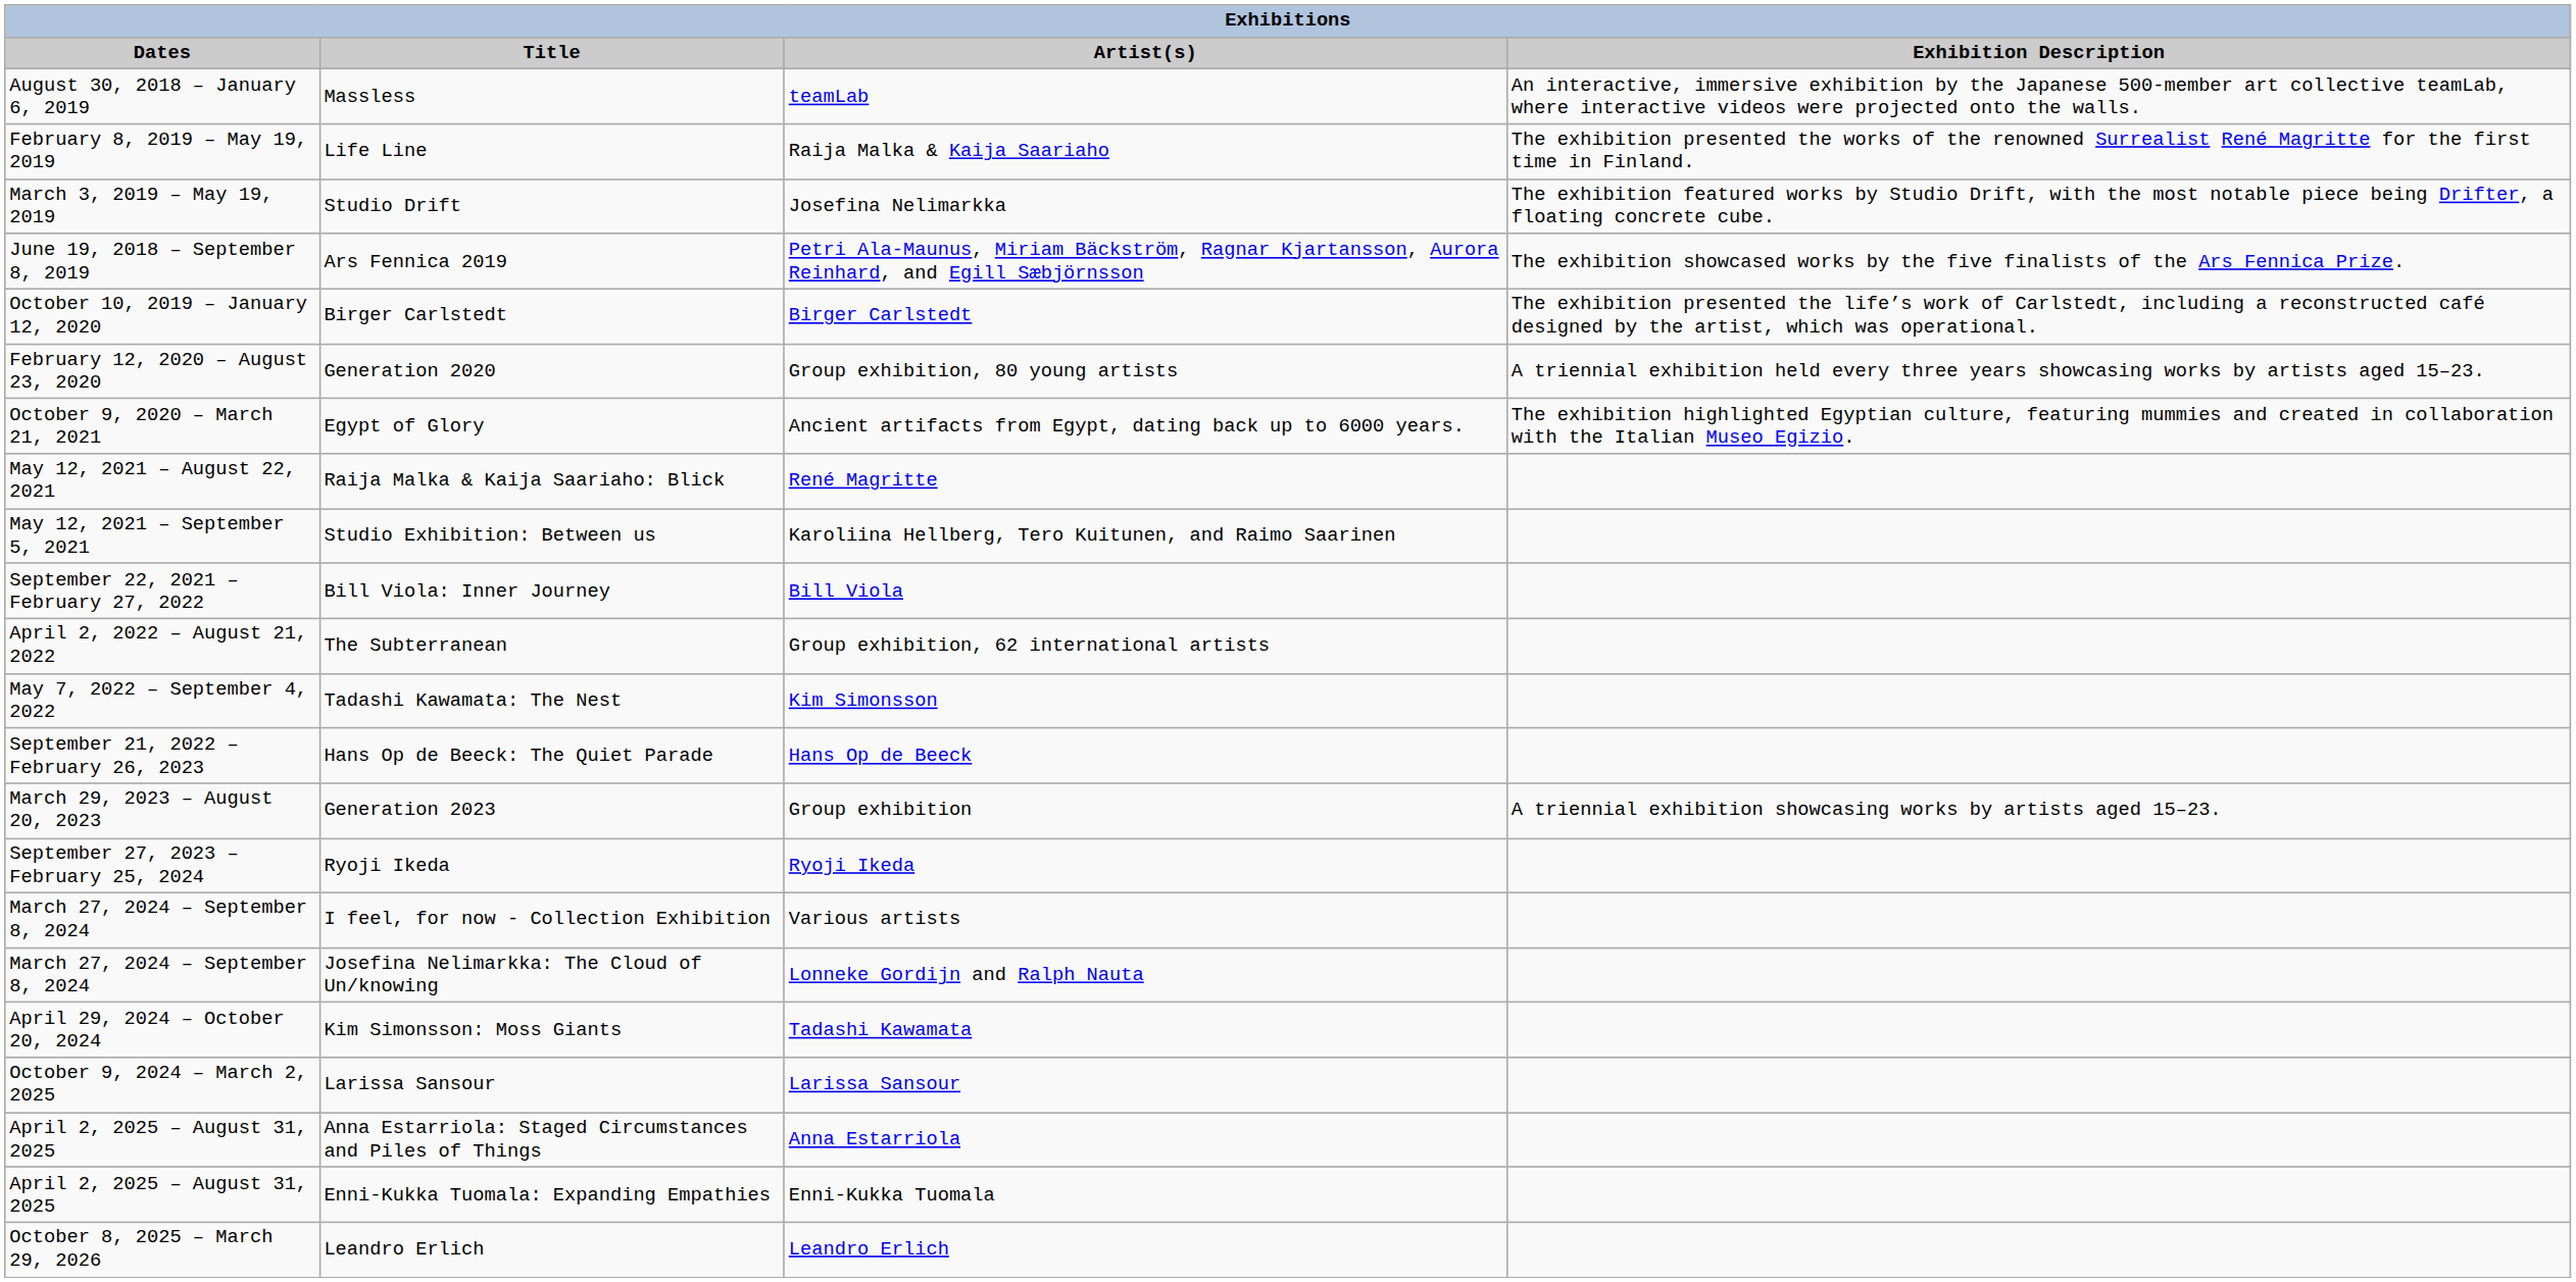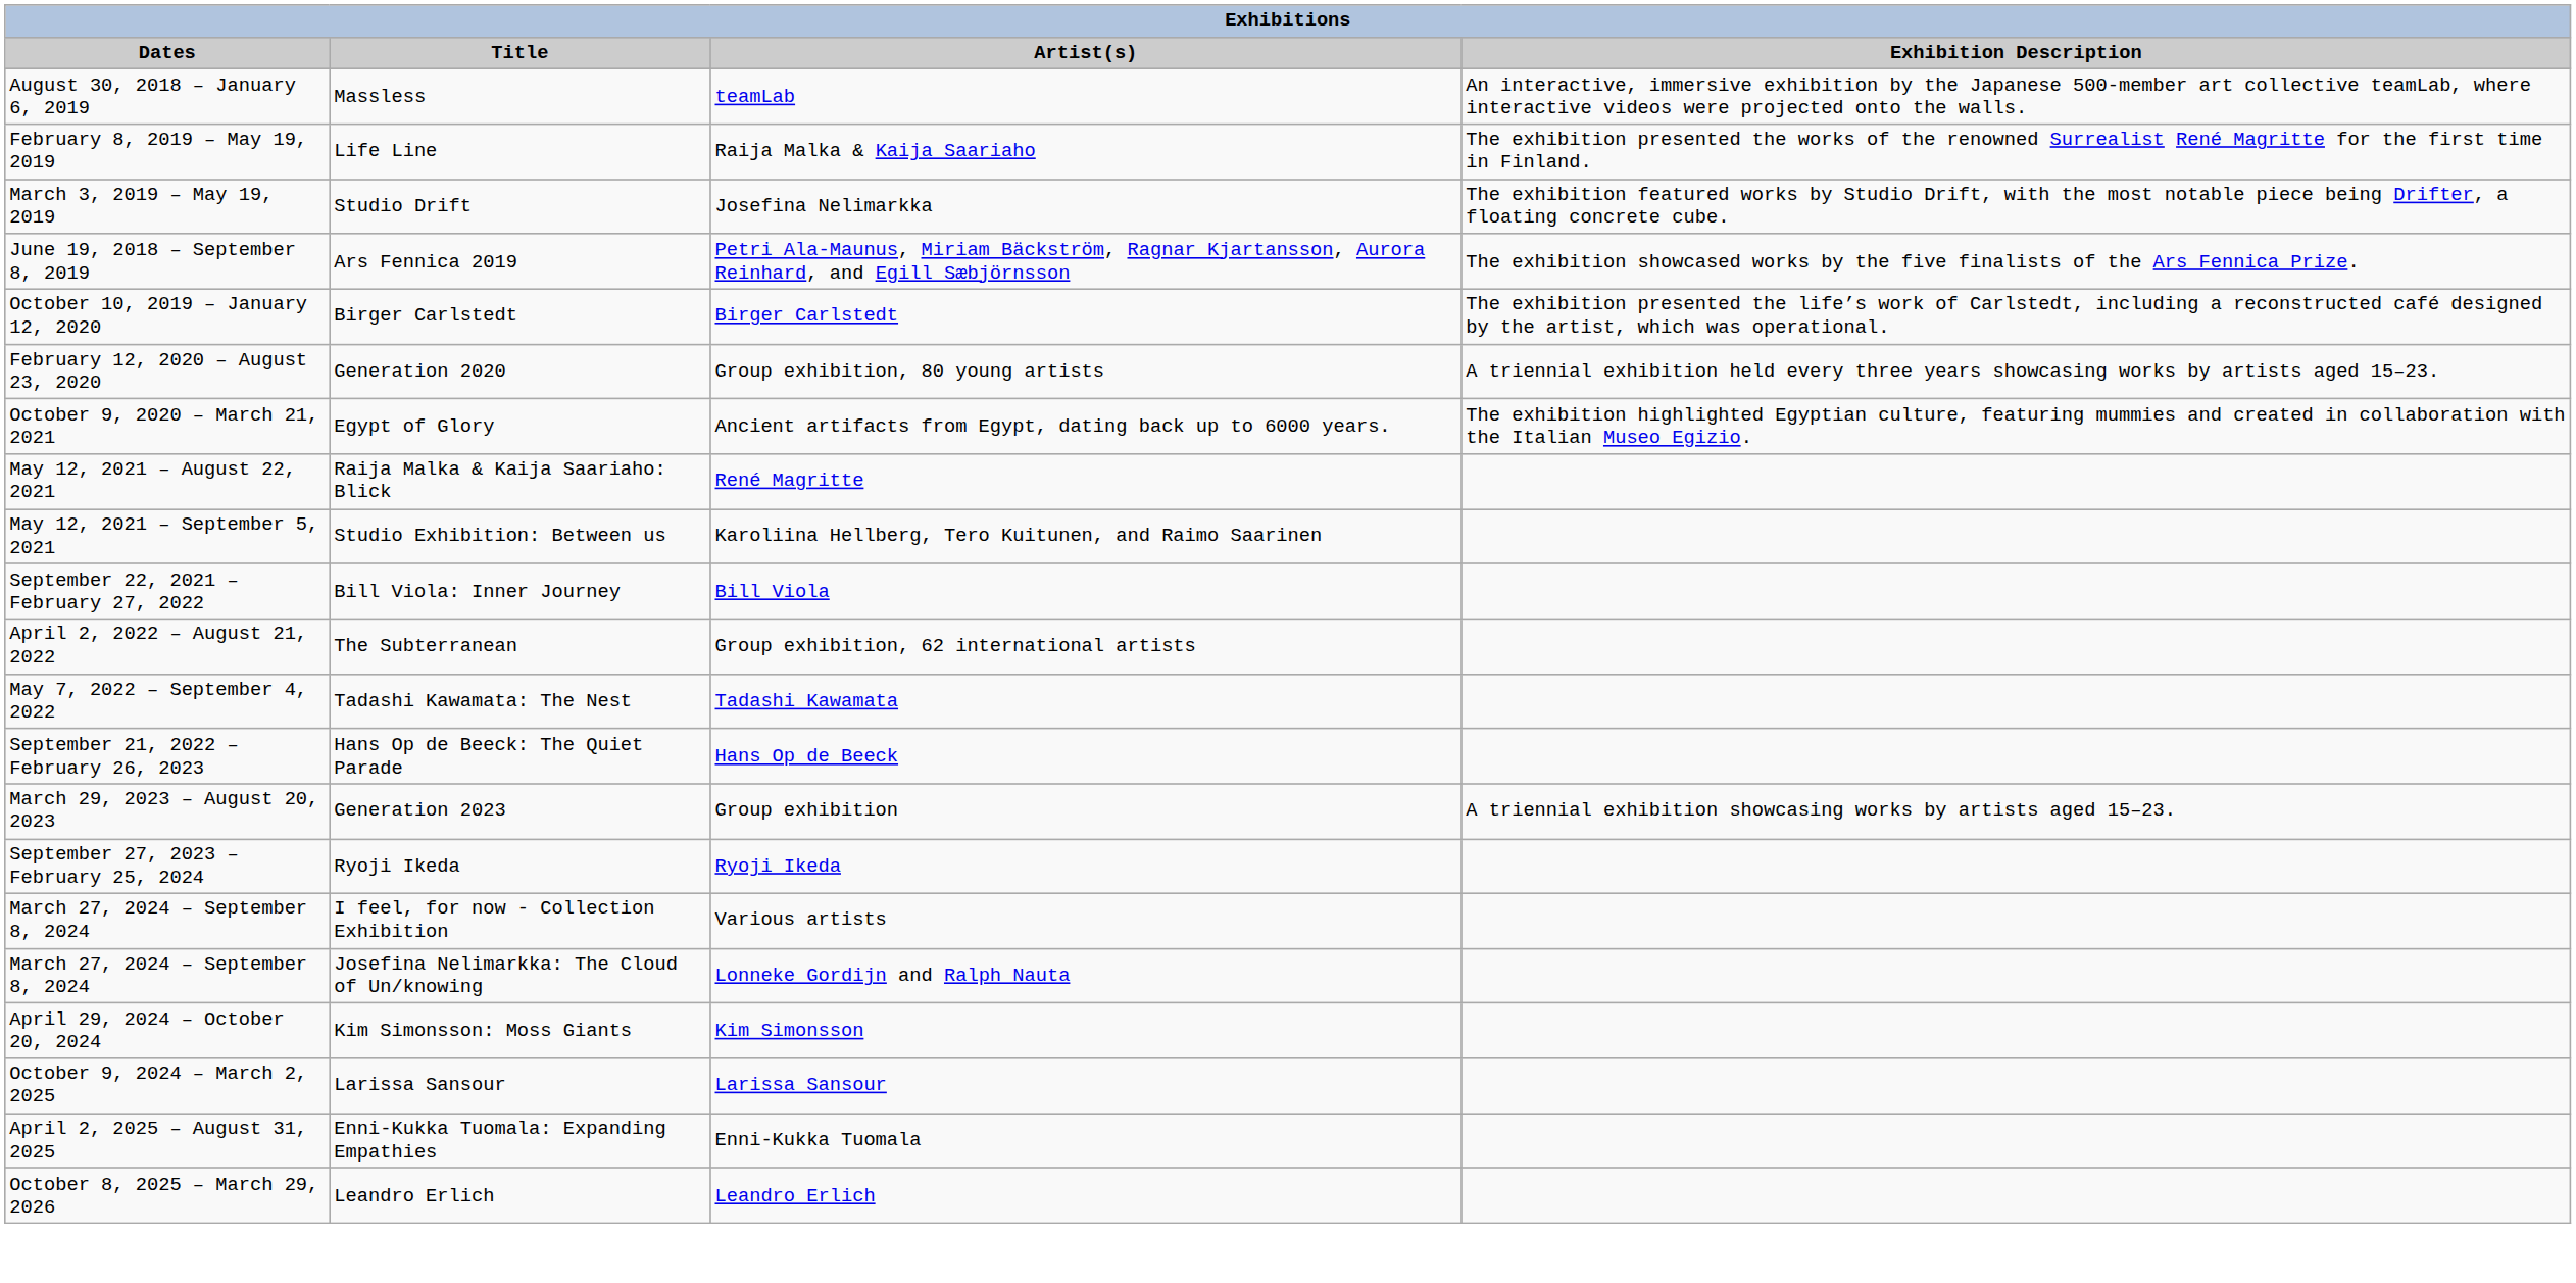Tadashi Kawamata: The Nest | Artist(s): Kim Simonsson -> Tadashi Kawamata
Kim Simonsson: Moss Giants | Artist(s): Tadashi Kawamata -> Kim Simonsson
- row: April 2, 2025 – August 31, 2025 | Anna Estarriola: Staged Circumstances and Piles of Things | Anna Estarriola
